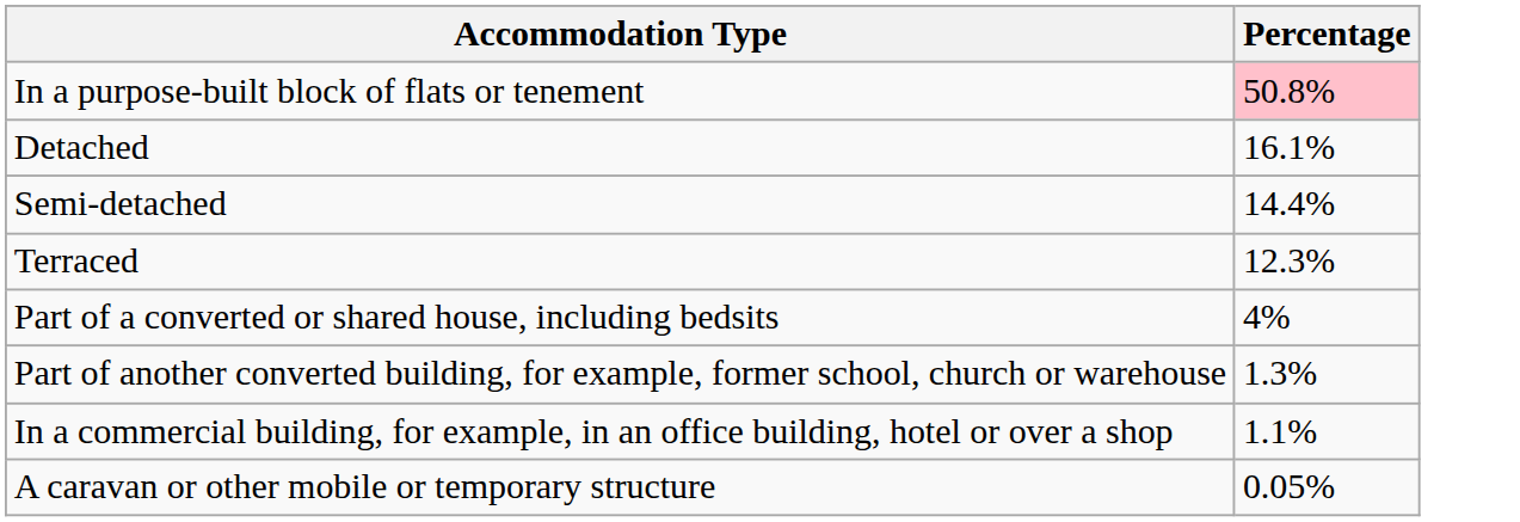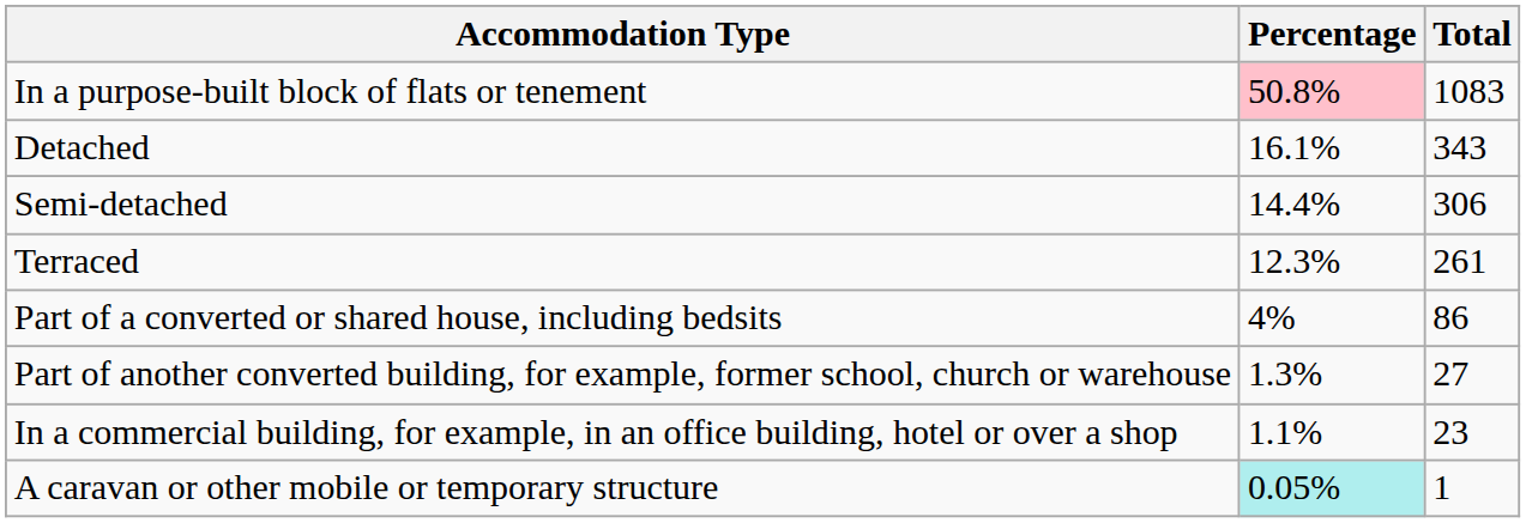+ column: Total | 1083 | 343 | 306 | 261 | 86 | 27 | 23 | 1
A caravan or other mobile or temporary structure | Percentage: no background -> paleturquoise background
